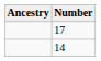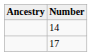rows swapped: 17 <-> 14
